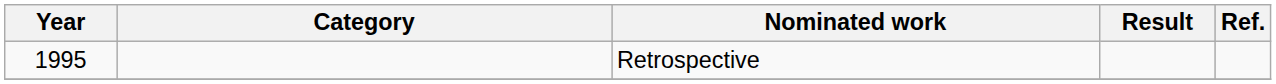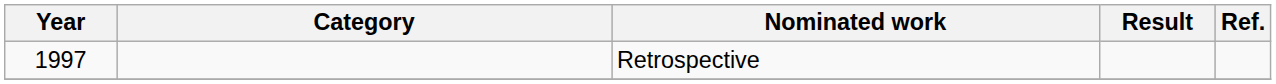Retrospective | Year: 1995 -> 1997
